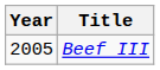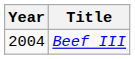Beef III | Year: 2005 -> 2004
